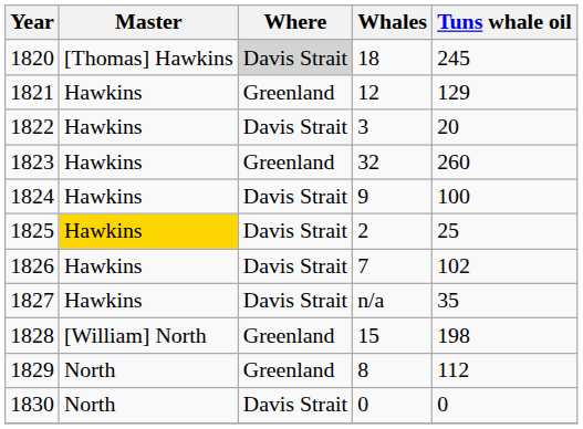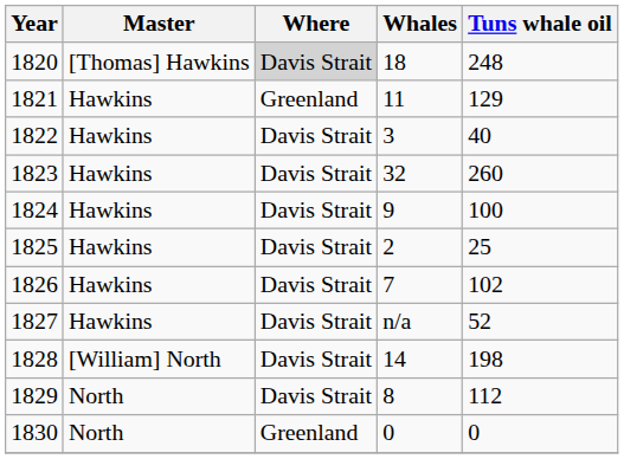1820 | Tuns whale oil: 245 -> 248
1821 | Whales: 12 -> 11
1822 | Tuns whale oil: 20 -> 40
1823 | Where: Greenland -> Davis Strait
1825 | Master: gold background -> no background
1827 | Tuns whale oil: 35 -> 52
1828 | Where: Greenland -> Davis Strait
1828 | Whales: 15 -> 14
1829 | Where: Greenland -> Davis Strait
1830 | Where: Davis Strait -> Greenland
